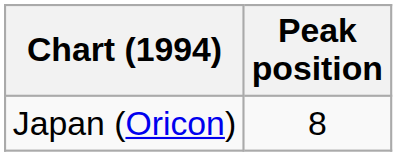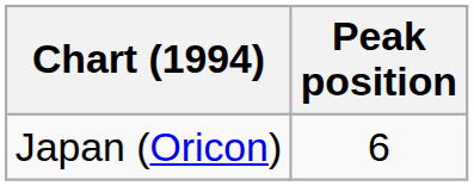Japan (Oricon) | Peak position: 8 -> 6
